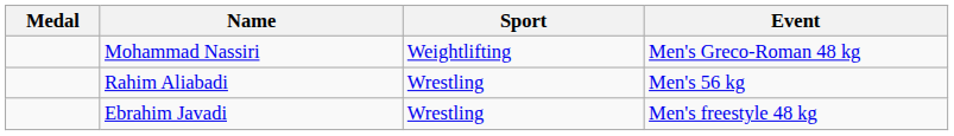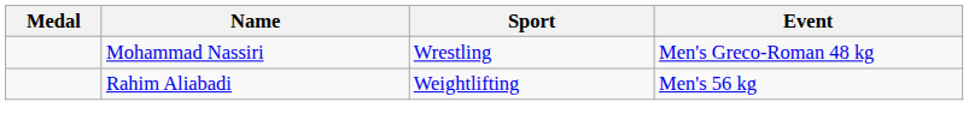Mohammad Nassiri | Sport: Weightlifting -> Wrestling
Rahim Aliabadi | Sport: Wrestling -> Weightlifting
- row: Ebrahim Javadi | Wrestling | Men's freestyle 48 kg
